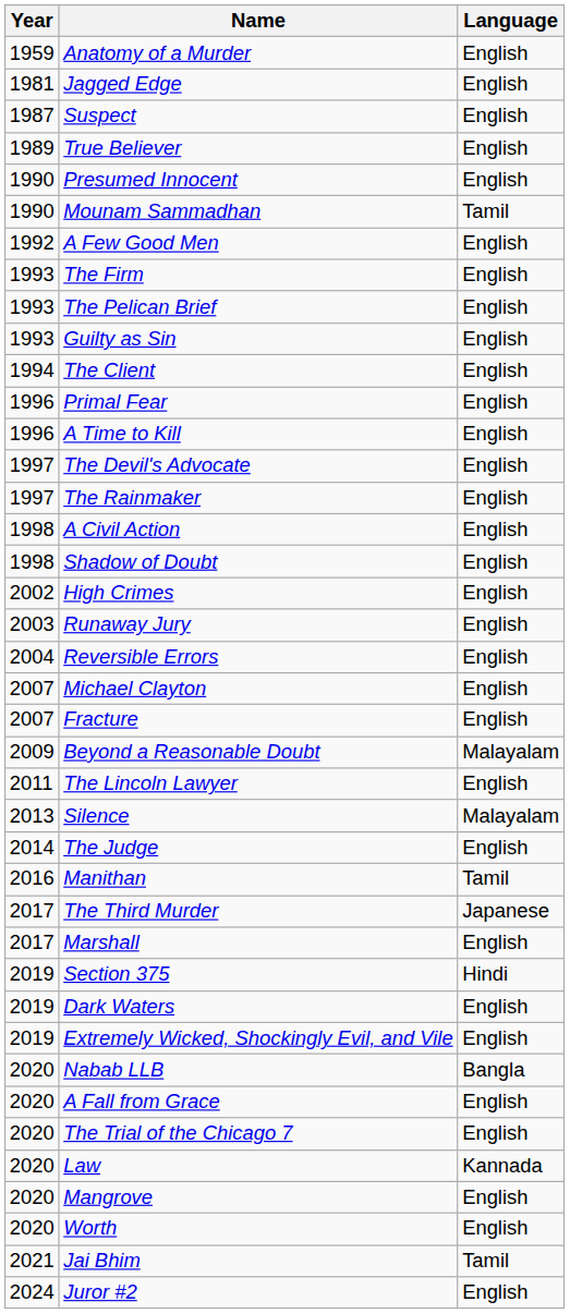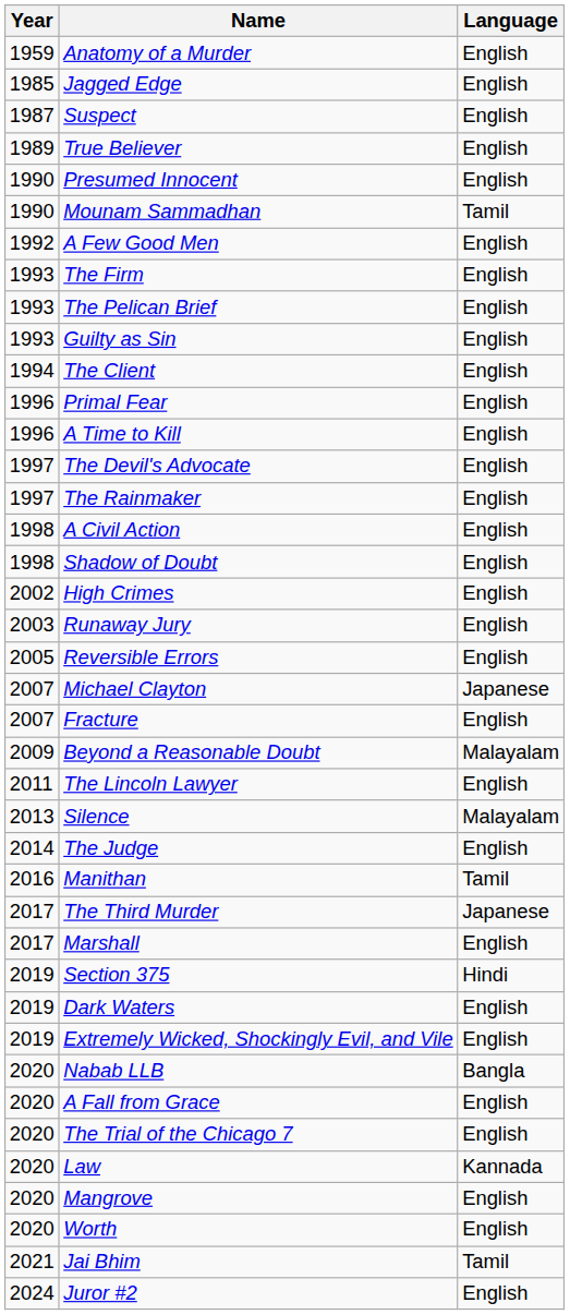Jagged Edge | Year: 1981 -> 1985
Reversible Errors | Year: 2004 -> 2005
Michael Clayton | Language: English -> Japanese
